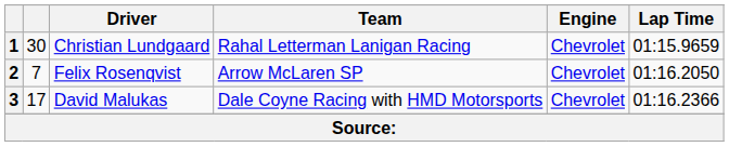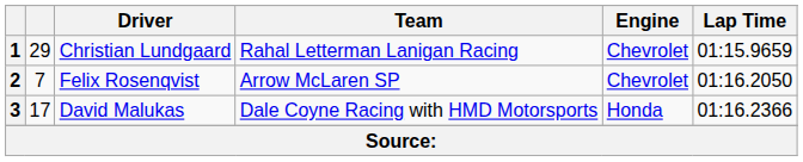1 | column 2: 30 -> 29
3 | Engine: Chevrolet -> Honda
